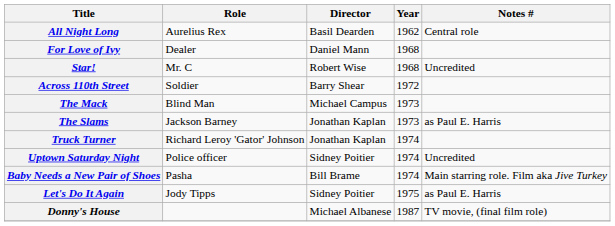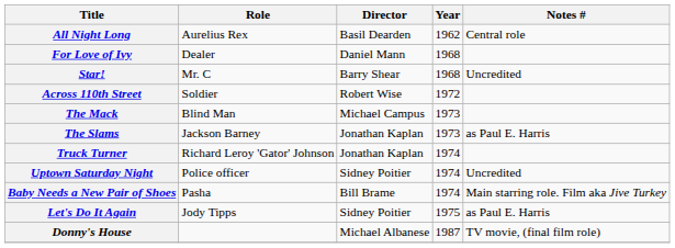Star! | Director: Robert Wise -> Barry Shear
Across 110th Street | Director: Barry Shear -> Robert Wise
